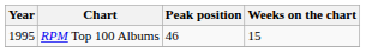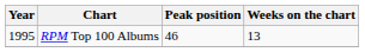RPM Top 100 Albums | Weeks on the chart: 15 -> 13
